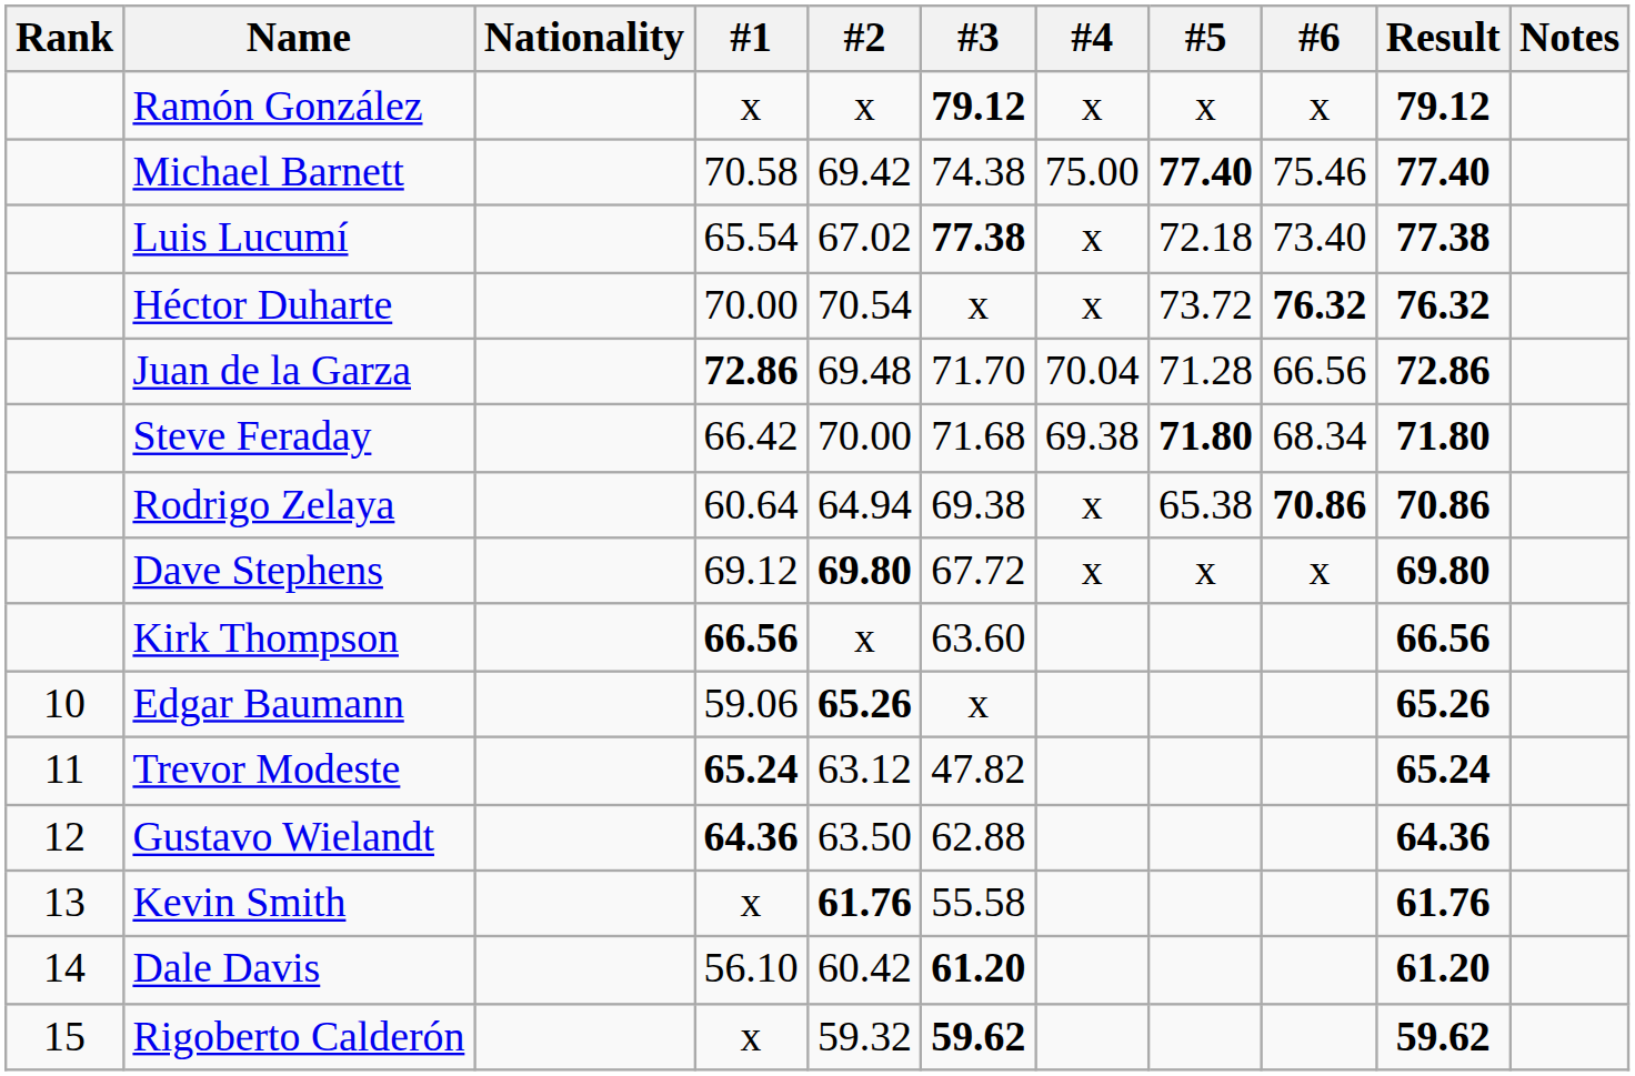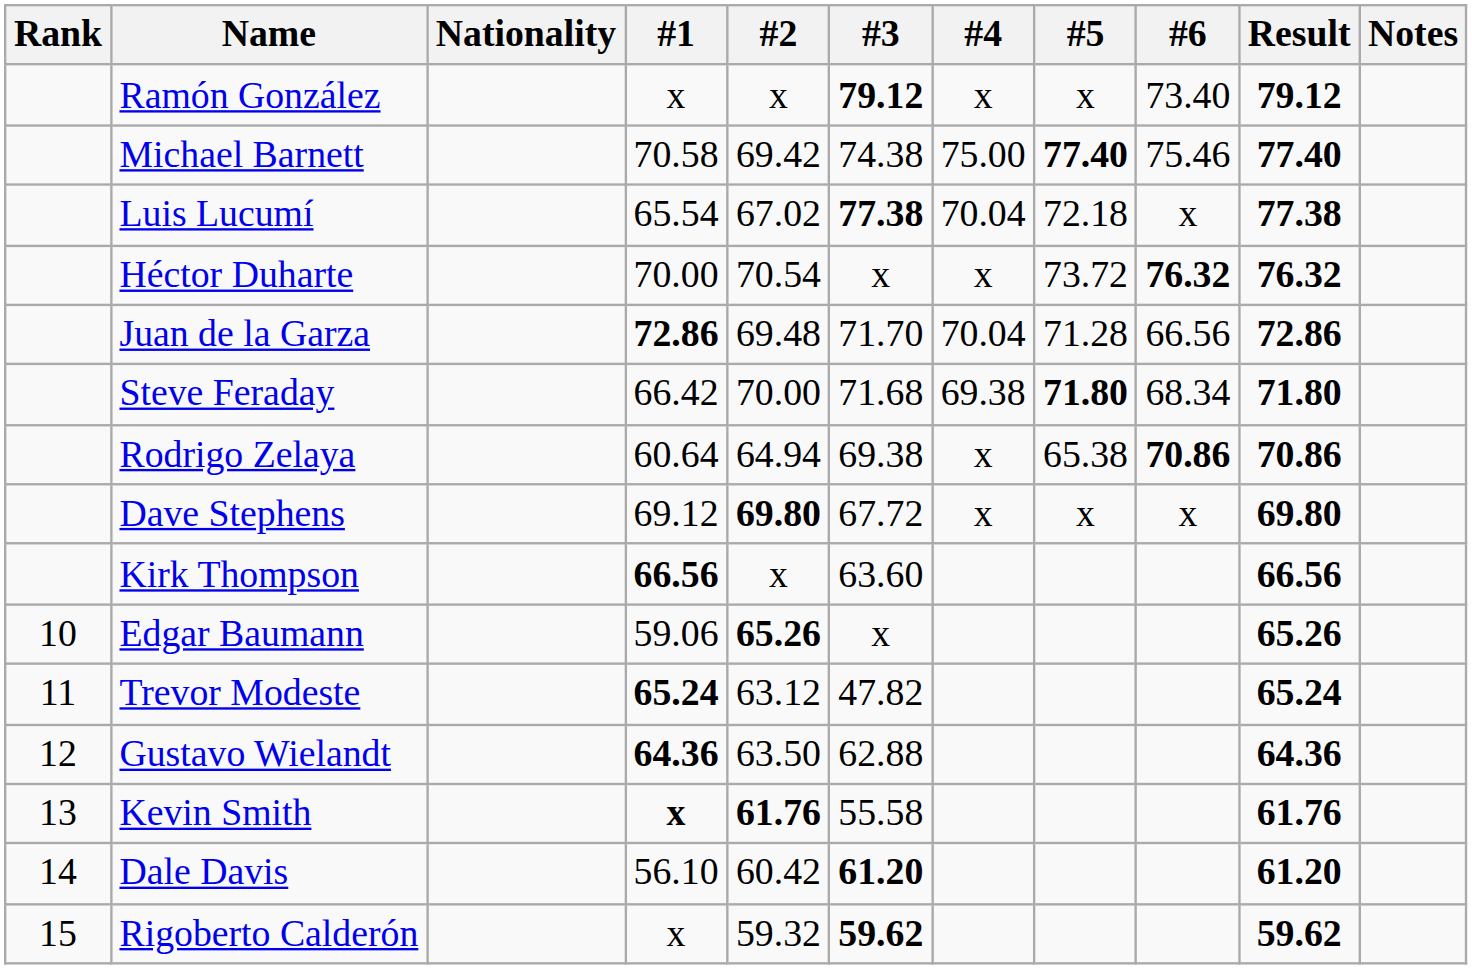Ramón González | #6: x -> 73.40
Luis Lucumí | #4: x -> 70.04
Luis Lucumí | #6: 73.40 -> x
Kevin Smith | #1: normal -> bold
